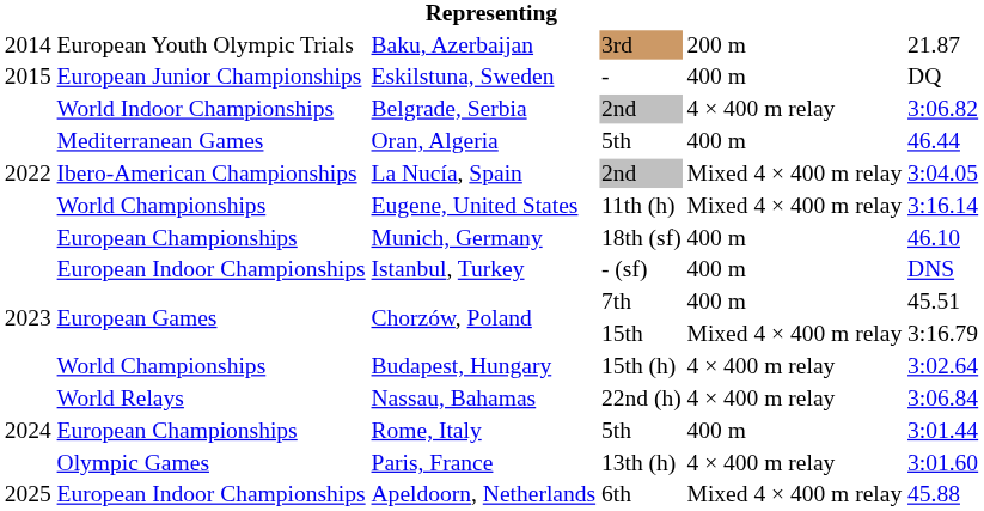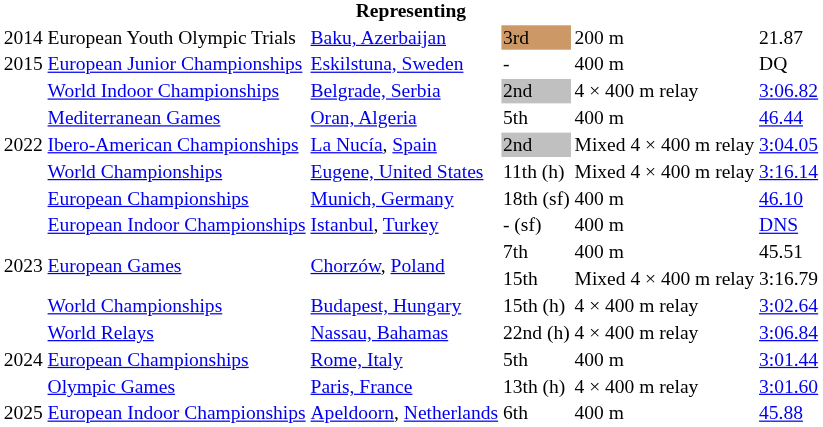Apeldoorn, Netherlands | column 5: Mixed 4 × 400 m relay -> 400 m
